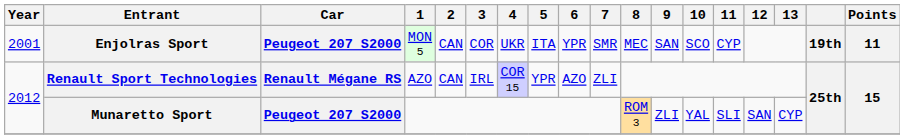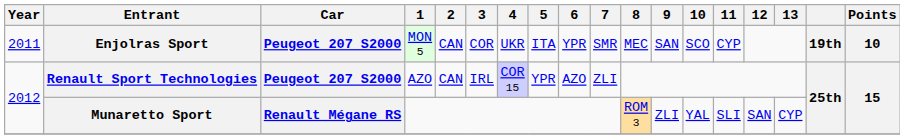Enjolras Sport | Year: 2001 -> 2011
Enjolras Sport | Points: 11 -> 10
Renault Sport Technologies | Car: Renault Mégane RS -> Peugeot 207 S2000
Munaretto Sport | Car: Peugeot 207 S2000 -> Renault Mégane RS
